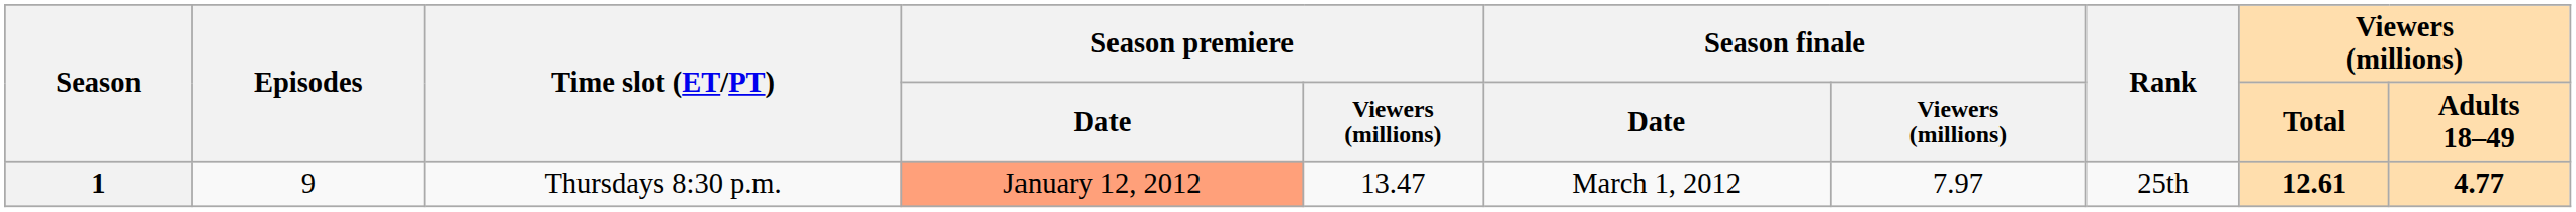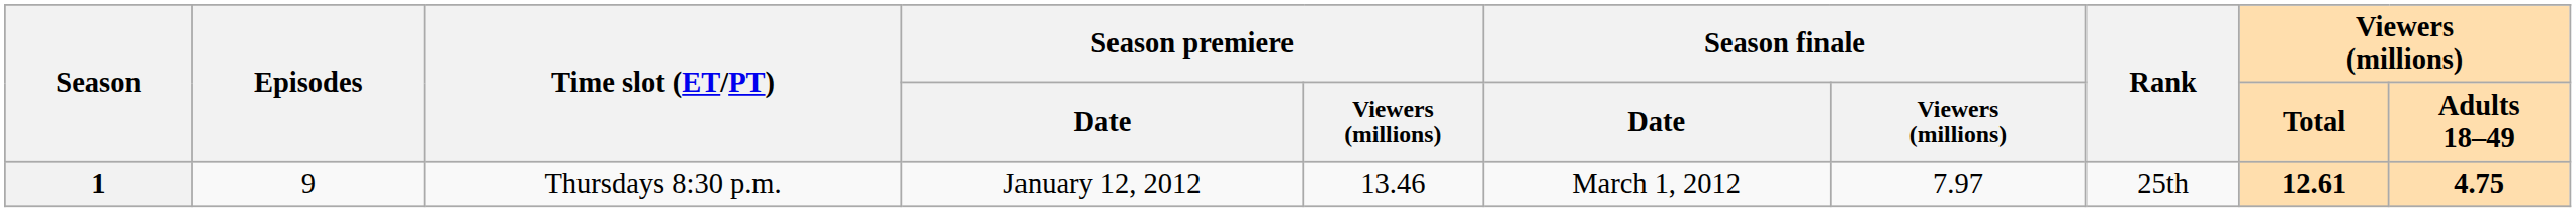1 | Season premiere / Date: lightsalmon background -> no background
1 | Season premiere / Viewers (millions): 13.47 -> 13.46
1 | Viewers (millions) / Adults 18–49: 4.77 -> 4.75
